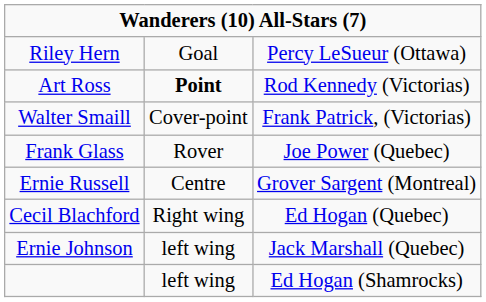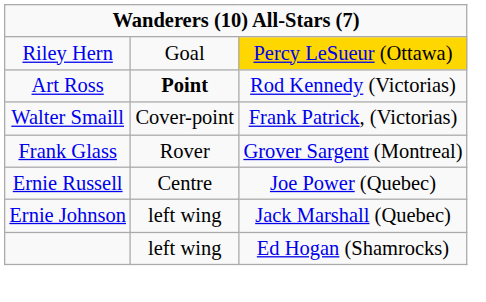Riley Hern | column 3: no background -> gold background
Frank Glass | column 3: Joe Power (Quebec) -> Grover Sargent (Montreal)
Ernie Russell | column 3: Grover Sargent (Montreal) -> Joe Power (Quebec)
- row: Cecil Blachford | Right wing | Ed Hogan (Quebec)
